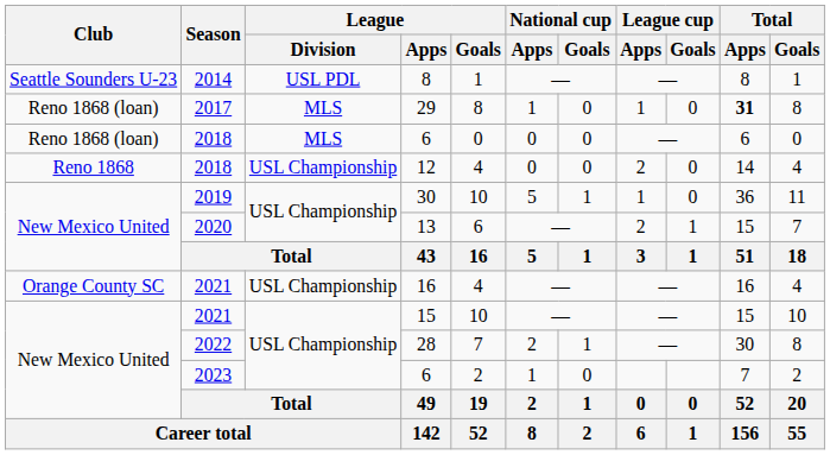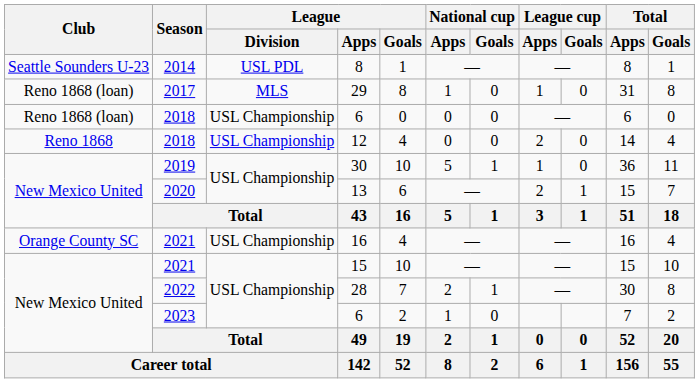29 | Total / Apps: bold -> normal
2018 / 6 | League / Division: MLS -> USL Championship
